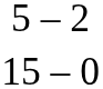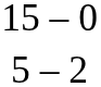rows swapped: 5 – 2 <-> 15 – 0
